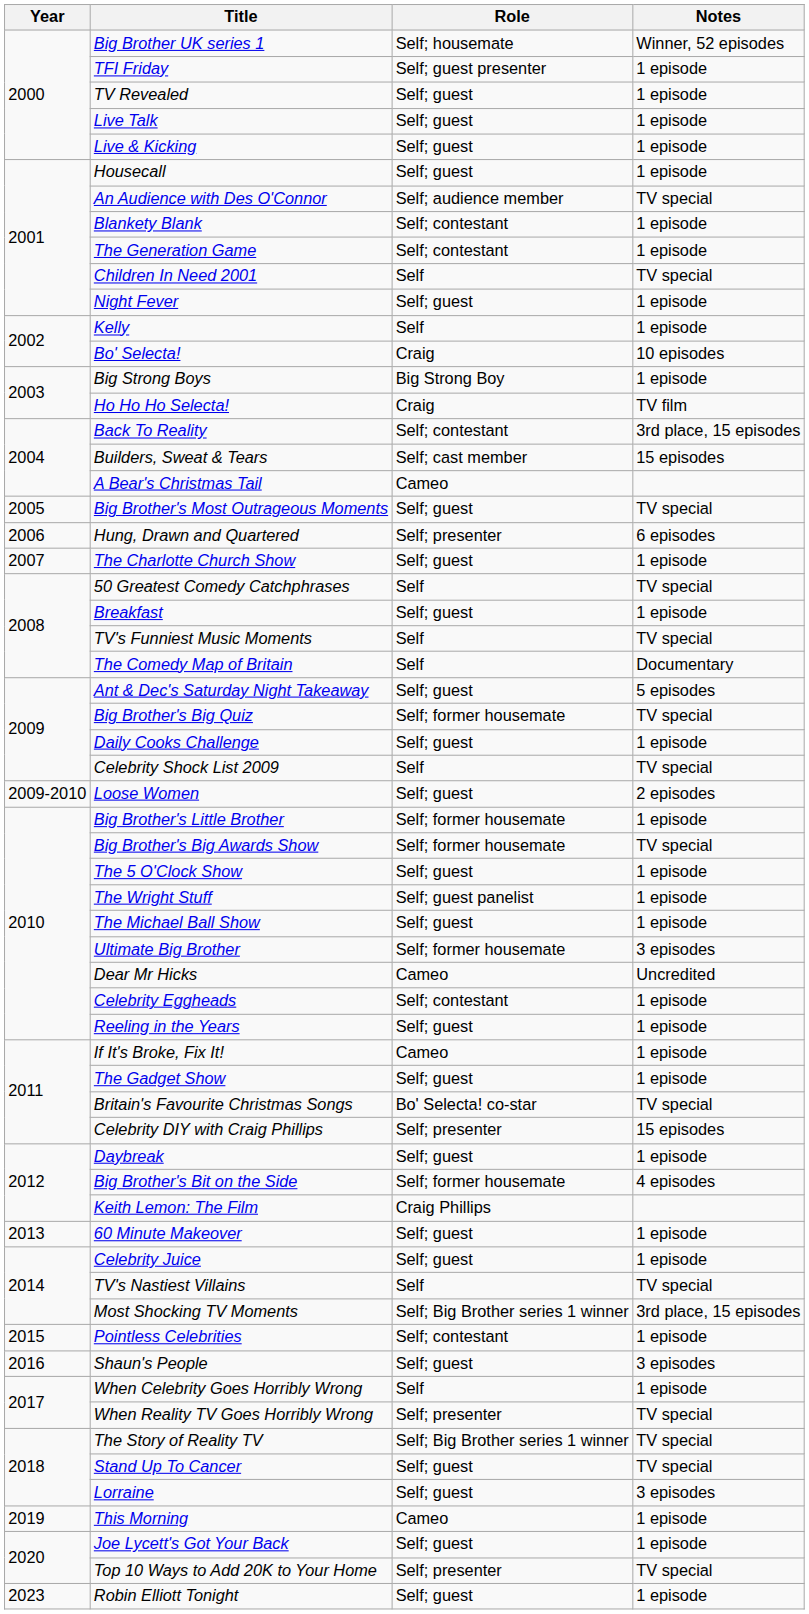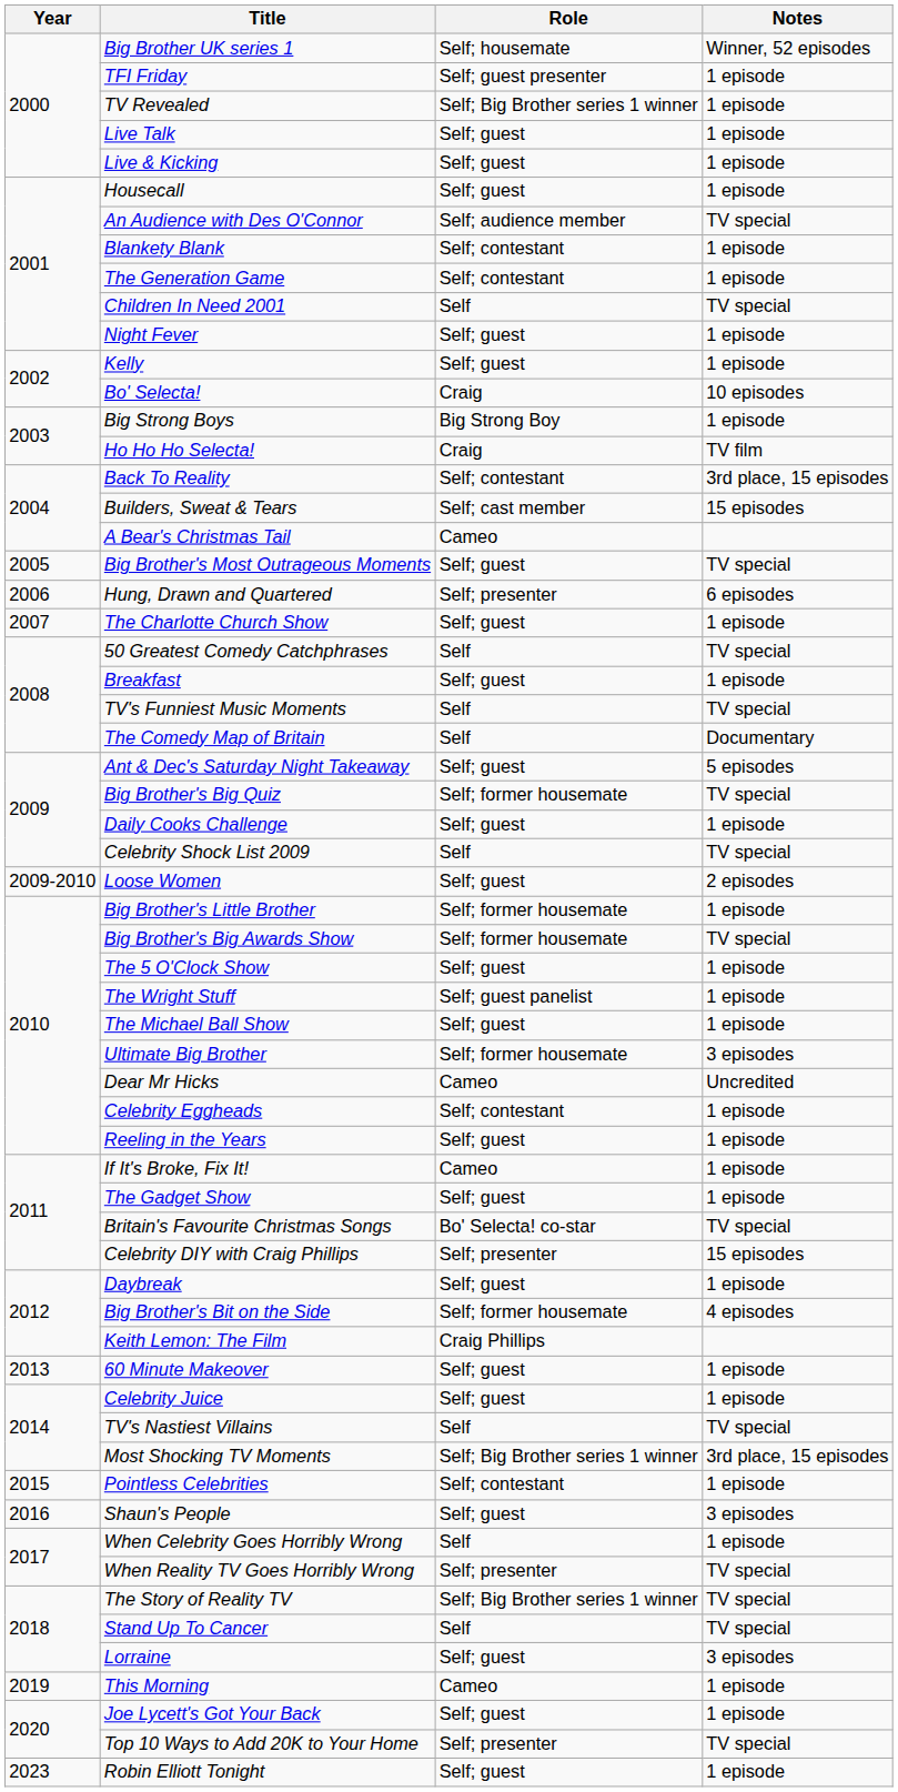TV Revealed | Role: Self; guest -> Self; Big Brother series 1 winner
Kelly | Role: Self -> Self; guest
Stand Up To Cancer | Role: Self; guest -> Self
